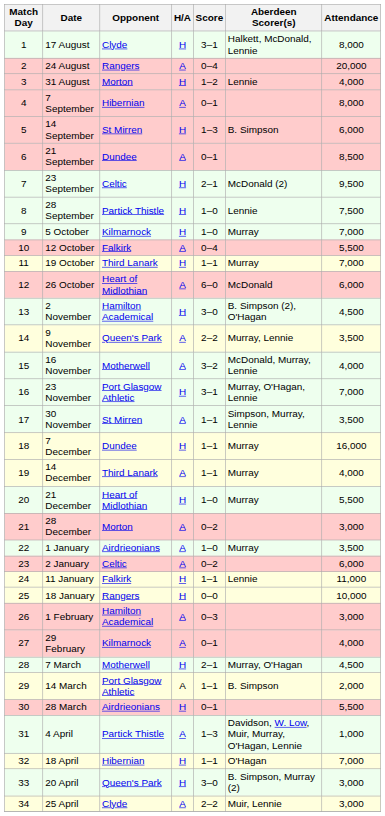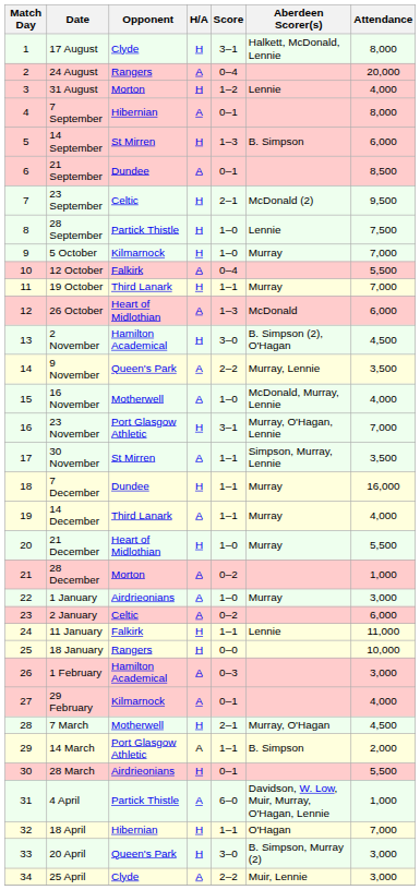26 October | Score: 6–0 -> 1–3
16 November | Score: 3–2 -> 1–0
28 December | Attendance: 3,000 -> 1,000
1 January | Attendance: 3,500 -> 3,000
4 April | Score: 1–3 -> 6–0
